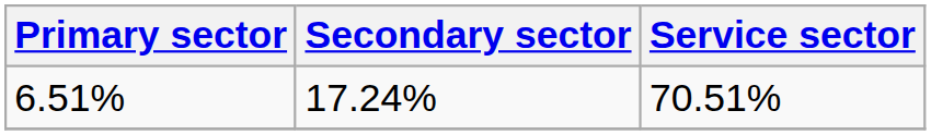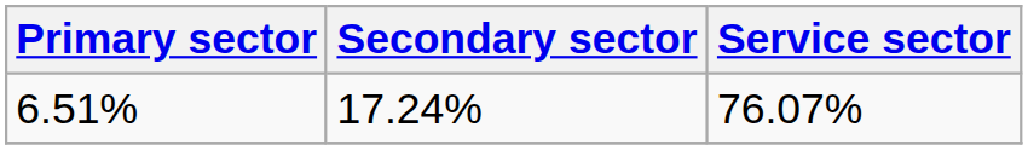6.51% | Service sector: 70.51% -> 76.07%
